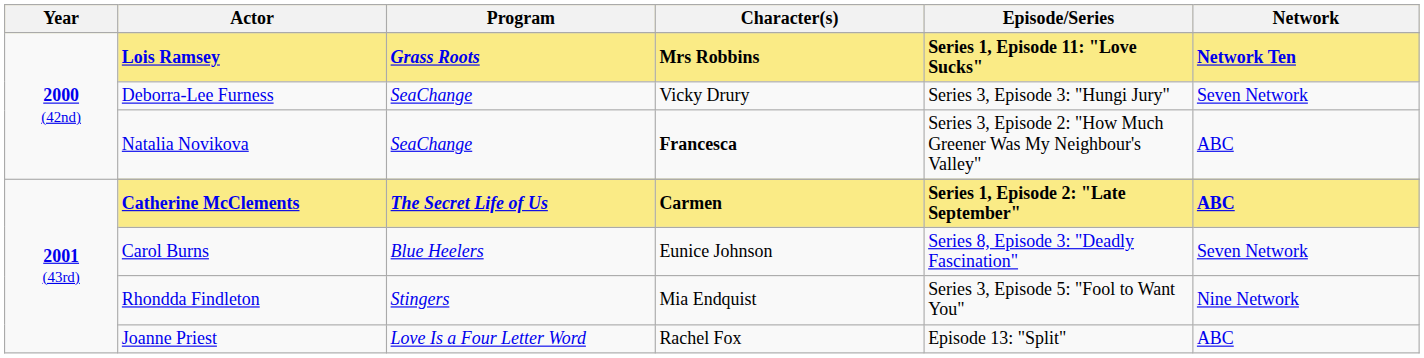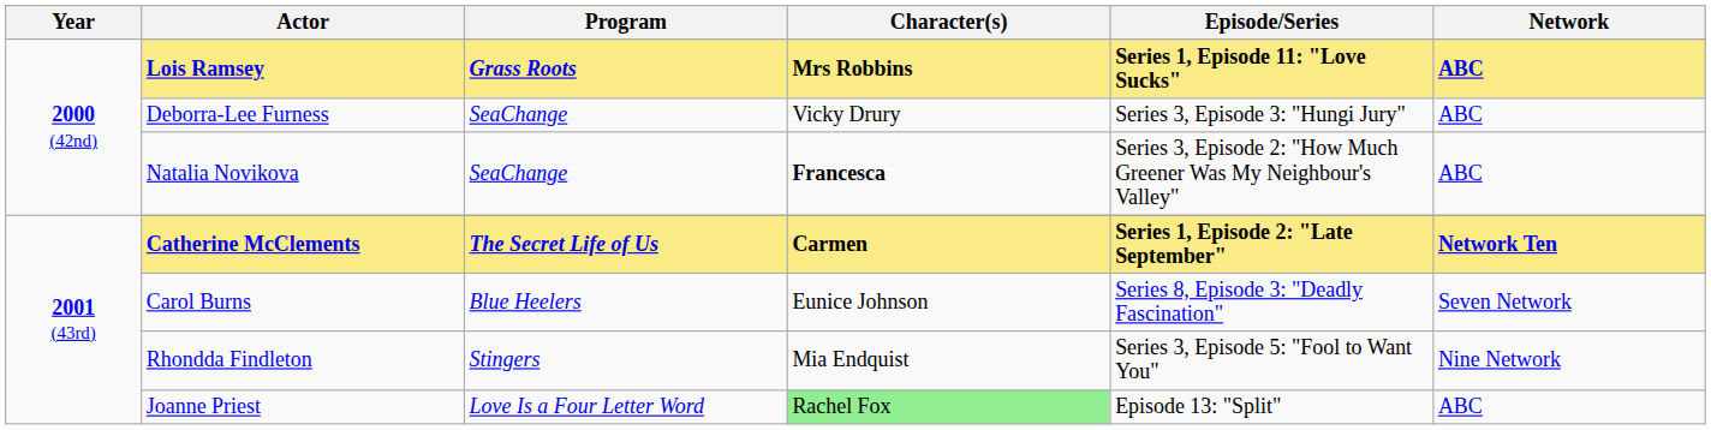Lois Ramsey | Network: Network Ten -> ABC
Deborra-Lee Furness | Network: Seven Network -> ABC
Catherine McClements | Network: ABC -> Network Ten
Joanne Priest | Character(s): no background -> lightgreen background
